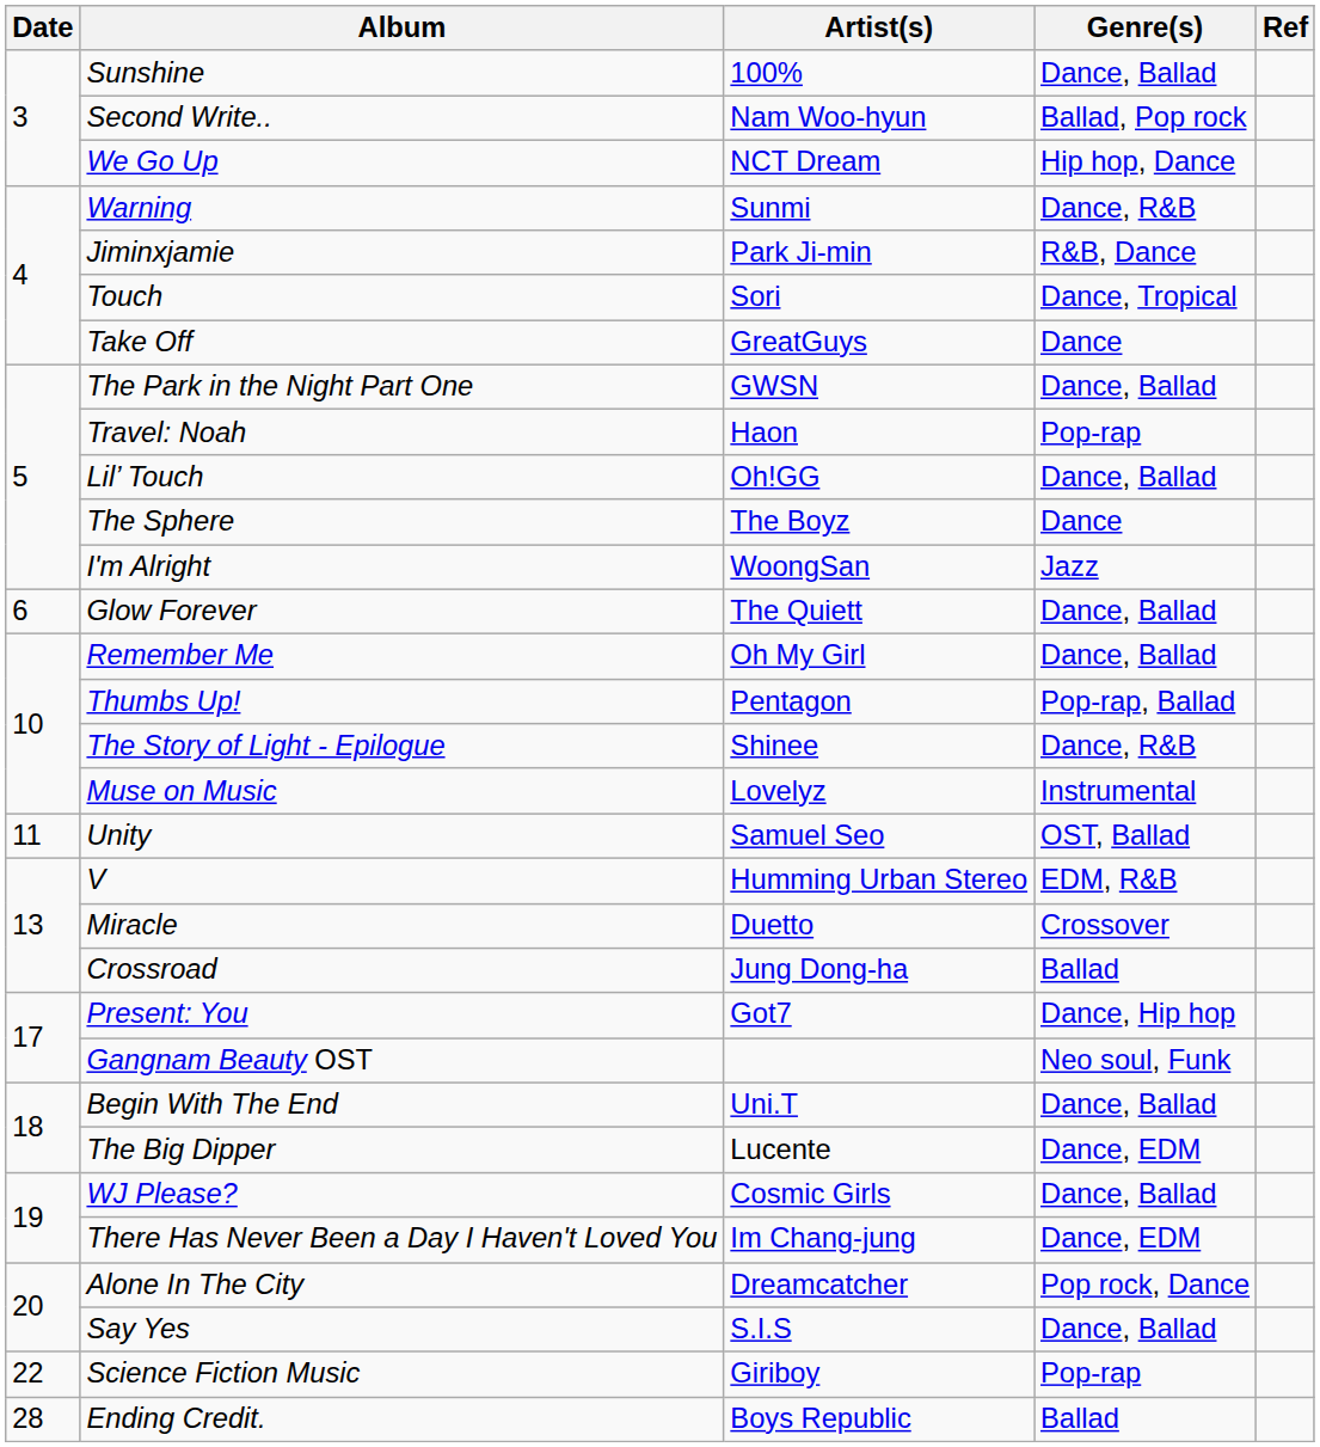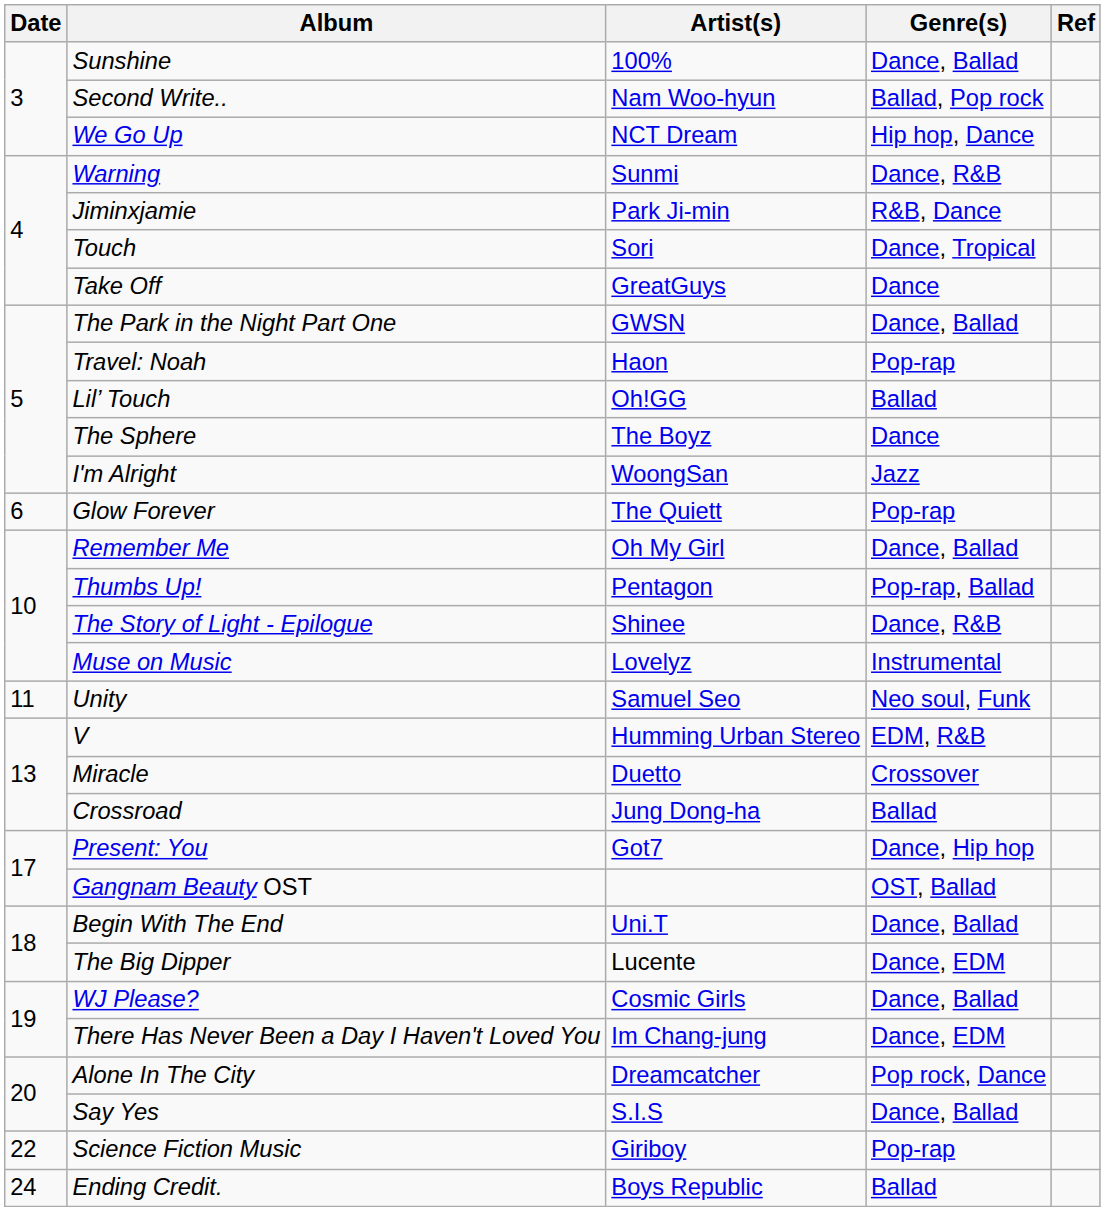Lil’ Touch | Genre(s): Dance, Ballad -> Ballad
Glow Forever | Genre(s): Dance, Ballad -> Pop-rap
Unity | Genre(s): OST, Ballad -> Neo soul, Funk
Gangnam Beauty OST | Genre(s): Neo soul, Funk -> OST, Ballad
Ending Credit. | Date: 28 -> 24
